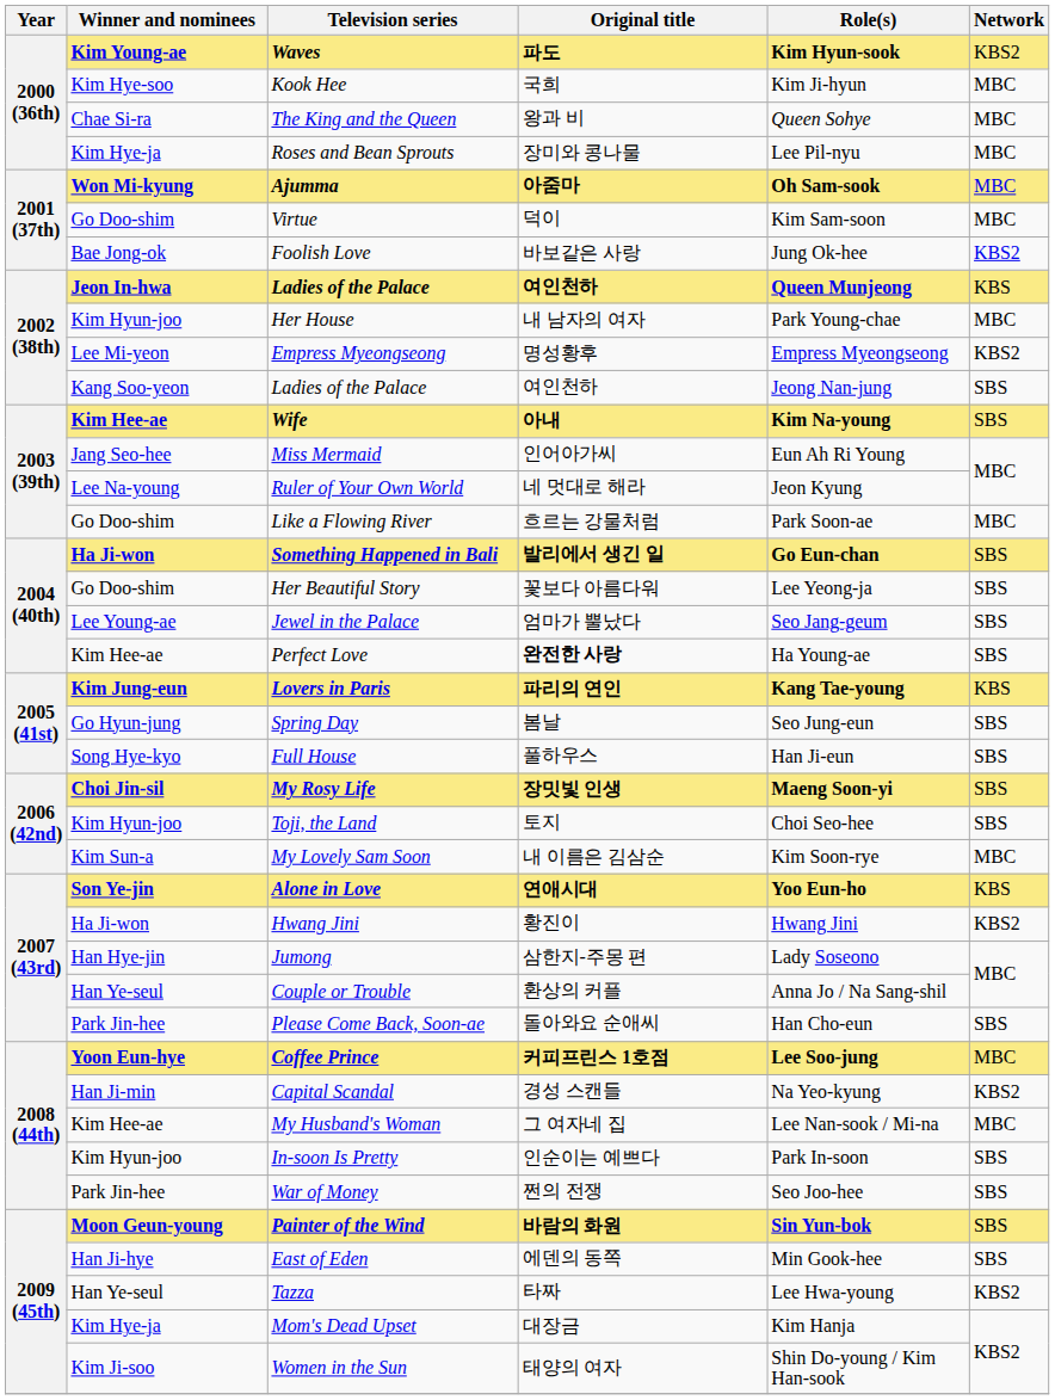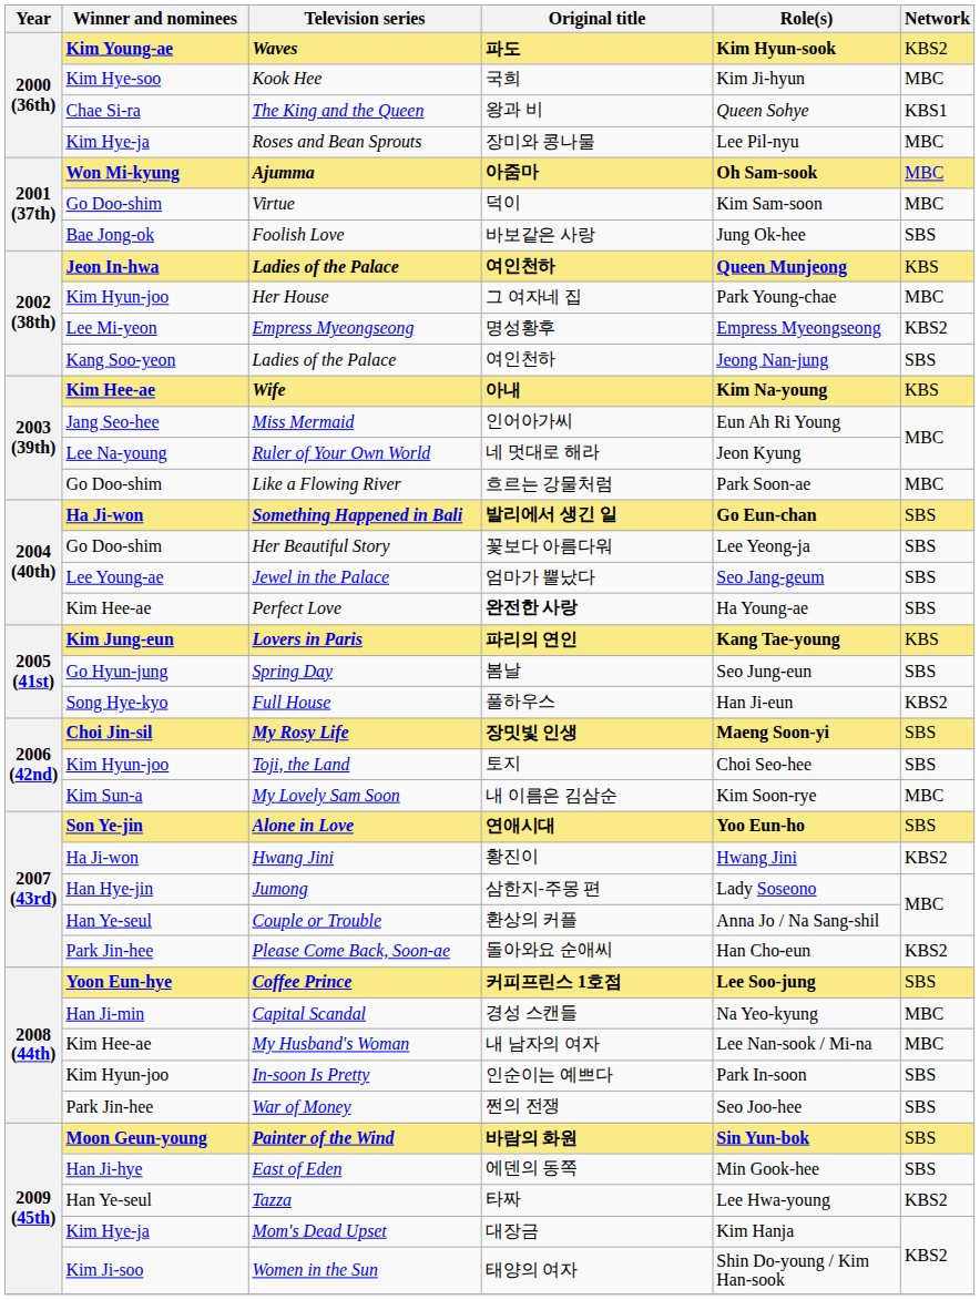The King and the Queen | Network: MBC -> KBS1
Foolish Love | Network: KBS2 -> SBS
Her House | Original title: 내 남자의 여자 -> 그 여자네 집
Wife | Network: SBS -> KBS
Full House | Network: SBS -> KBS2
Alone in Love | Network: KBS -> SBS
Please Come Back, Soon-ae | Network: SBS -> KBS2
Coffee Prince | Network: MBC -> SBS
Capital Scandal | Network: KBS2 -> MBC
My Husband's Woman | Original title: 그 여자네 집 -> 내 남자의 여자
